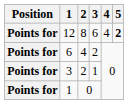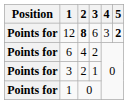12 | 2: normal -> bold
12 | 4: 4 -> 3
